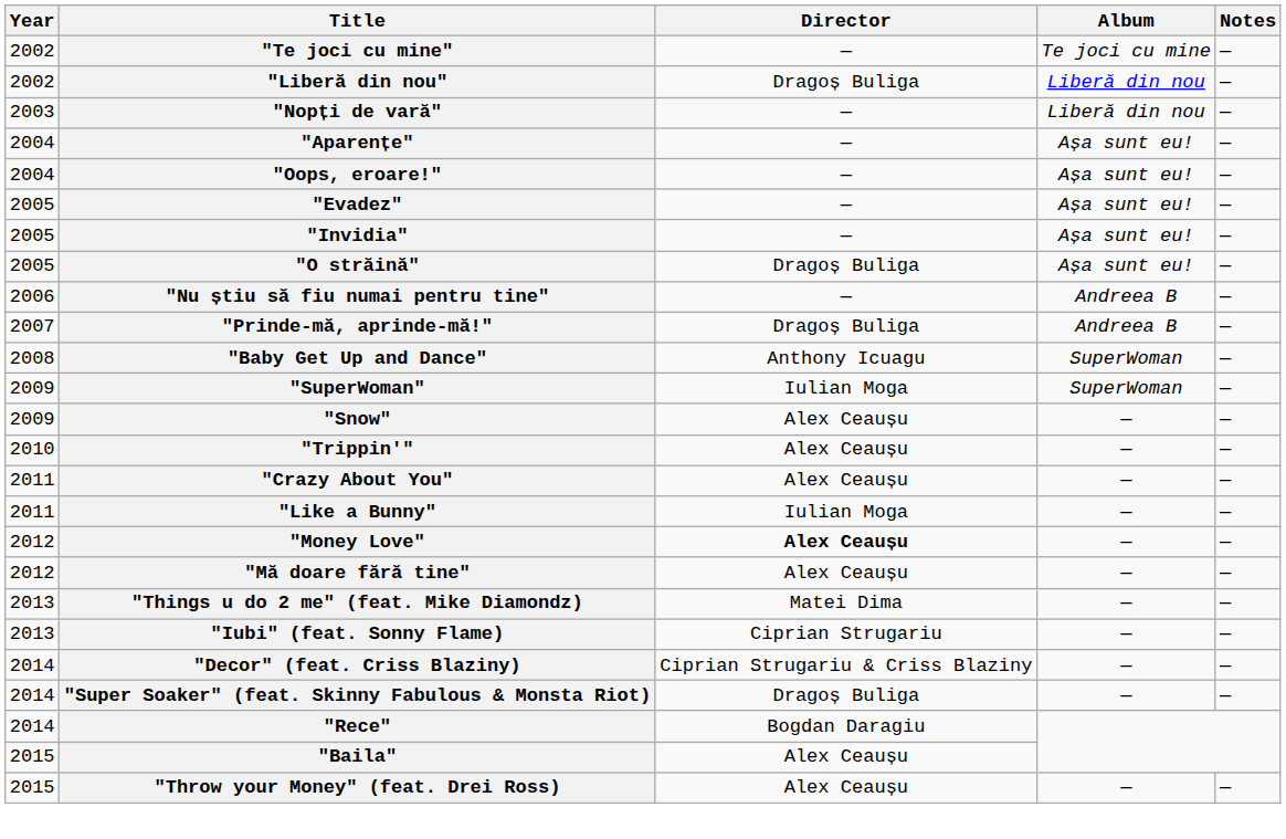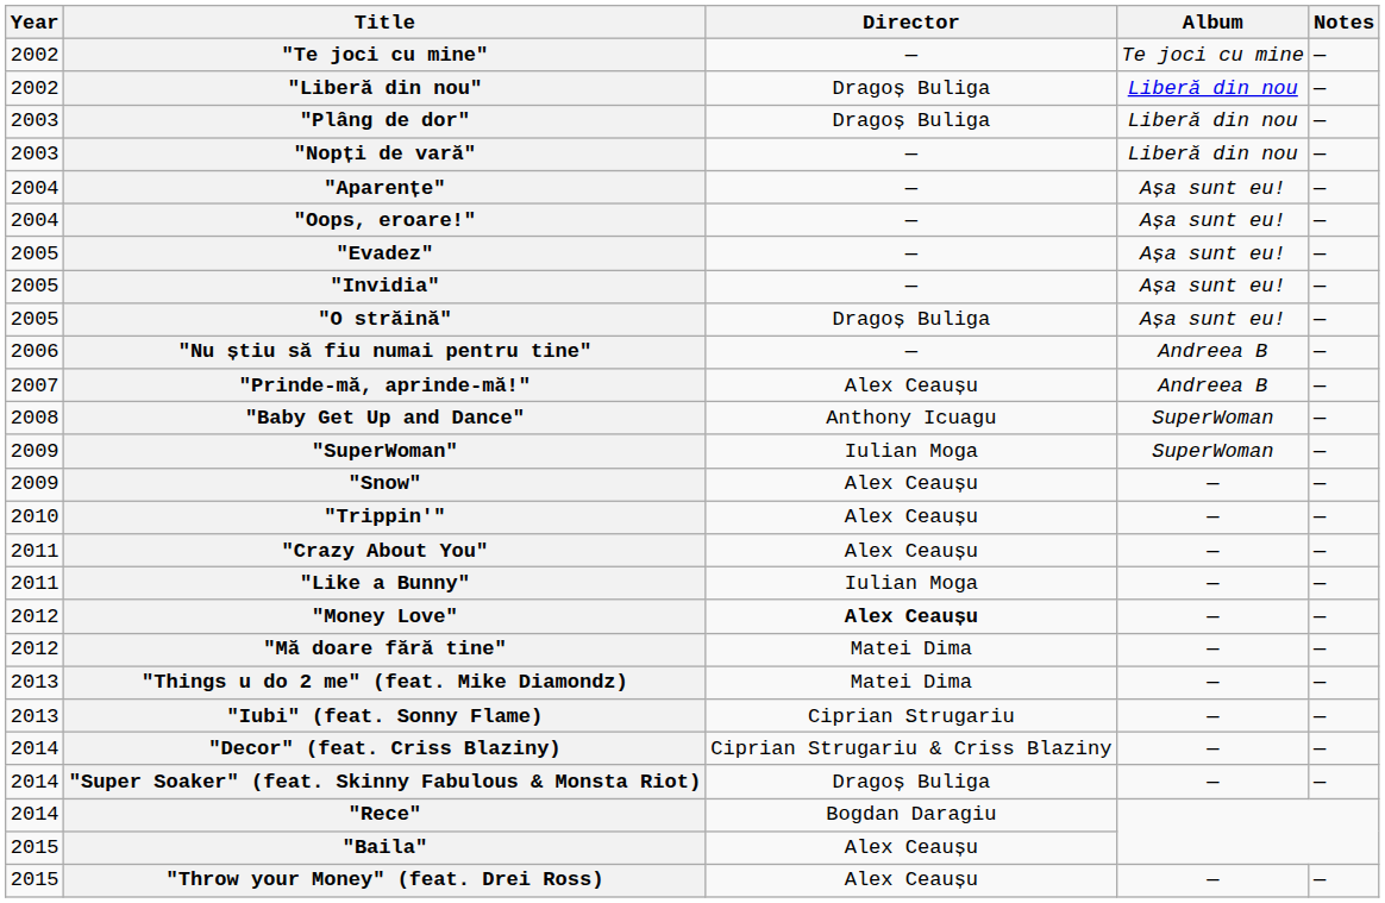+ row: 2003 | "Plâng de dor" | Dragoș Buliga | Liberă din nou | —
"Prinde-mă, aprinde-mă!" | Director: Dragoș Buliga -> Alex Ceaușu
"Mă doare fără tine" | Director: Alex Ceaușu -> Matei Dima
